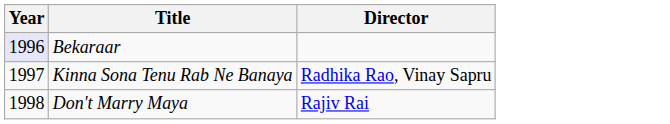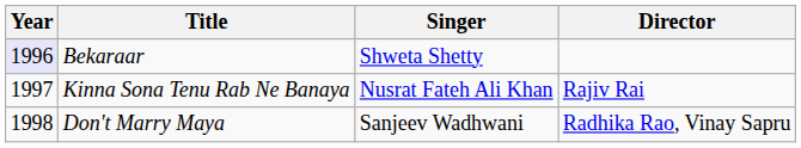+ column: Singer | Shweta Shetty | Nusrat Fateh Ali Khan | Sanjeev Wadhwani
Kinna Sona Tenu Rab Ne Banaya | Director: Radhika Rao, Vinay Sapru -> Rajiv Rai
Don't Marry Maya | Director: Rajiv Rai -> Radhika Rao, Vinay Sapru
